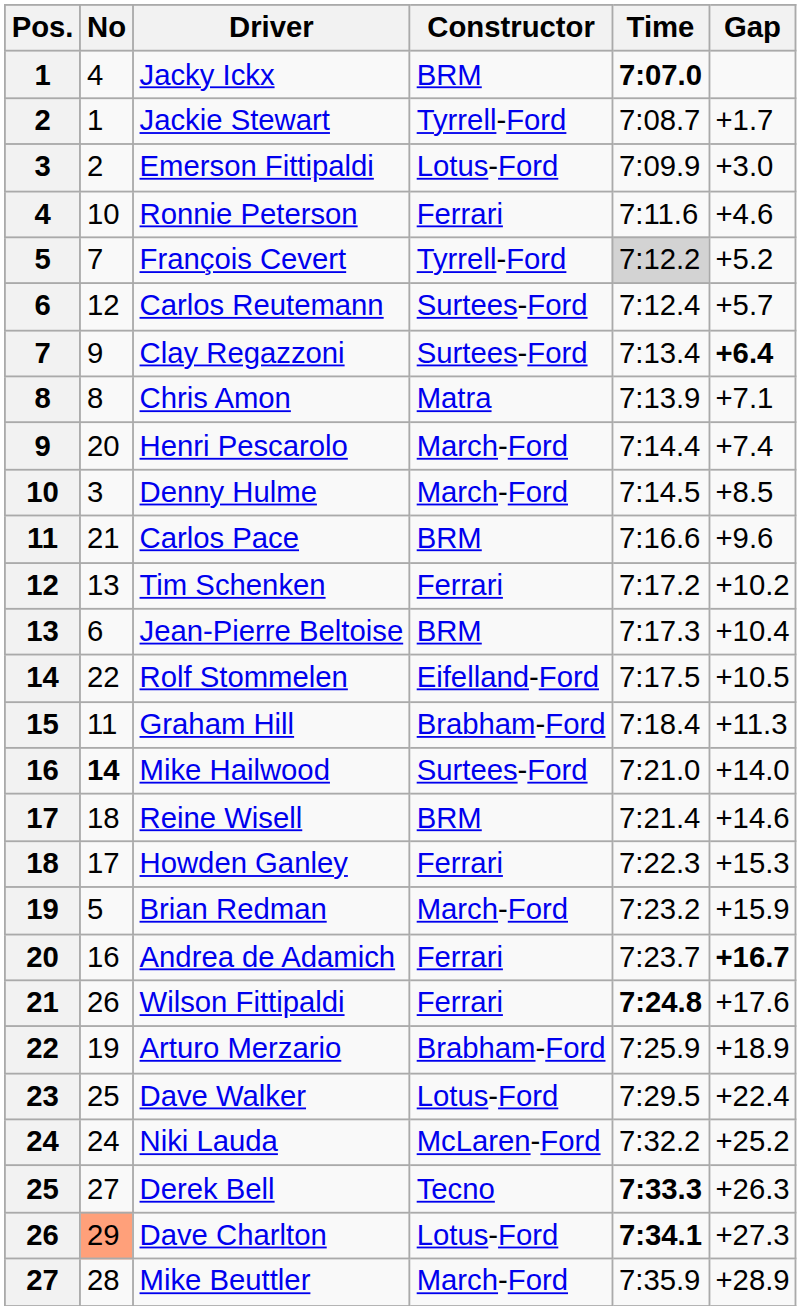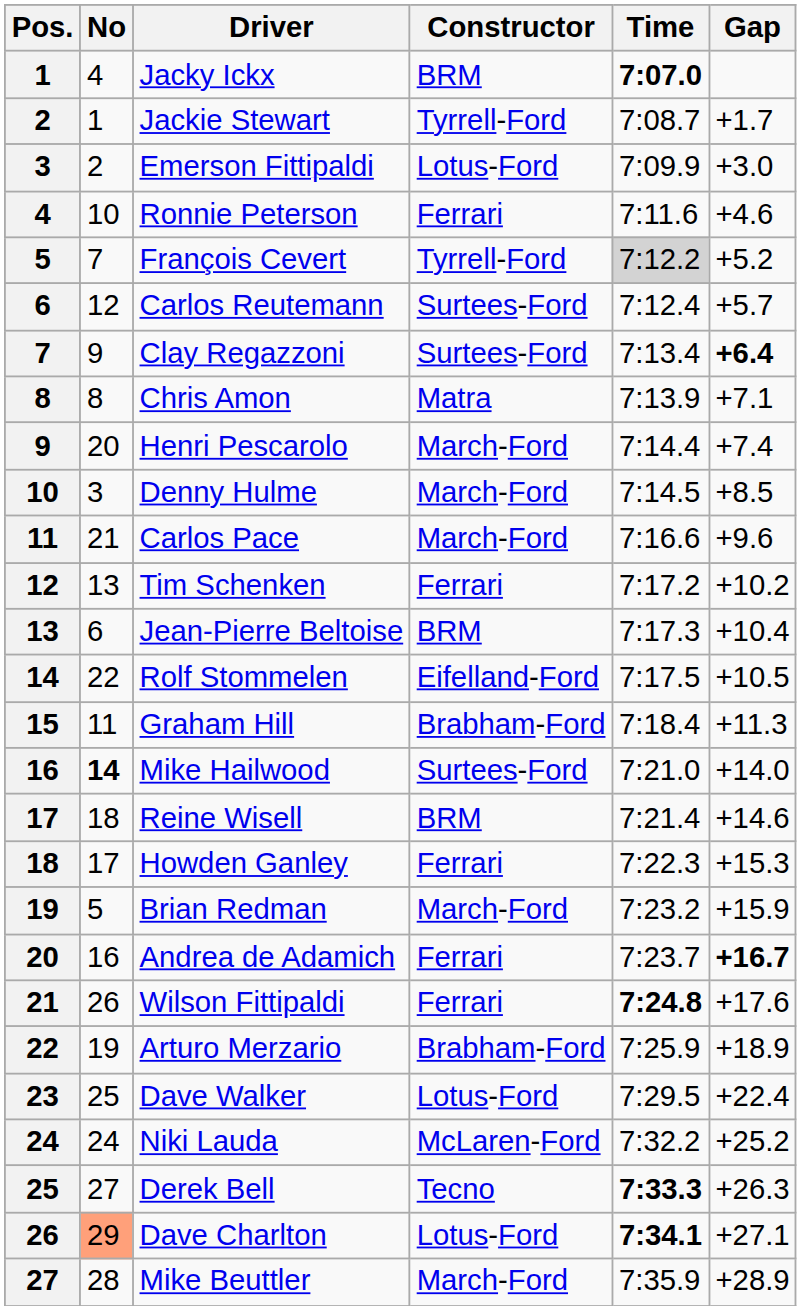Carlos Pace | Constructor: BRM -> March-Ford
Dave Charlton | Gap: +27.3 -> +27.1
